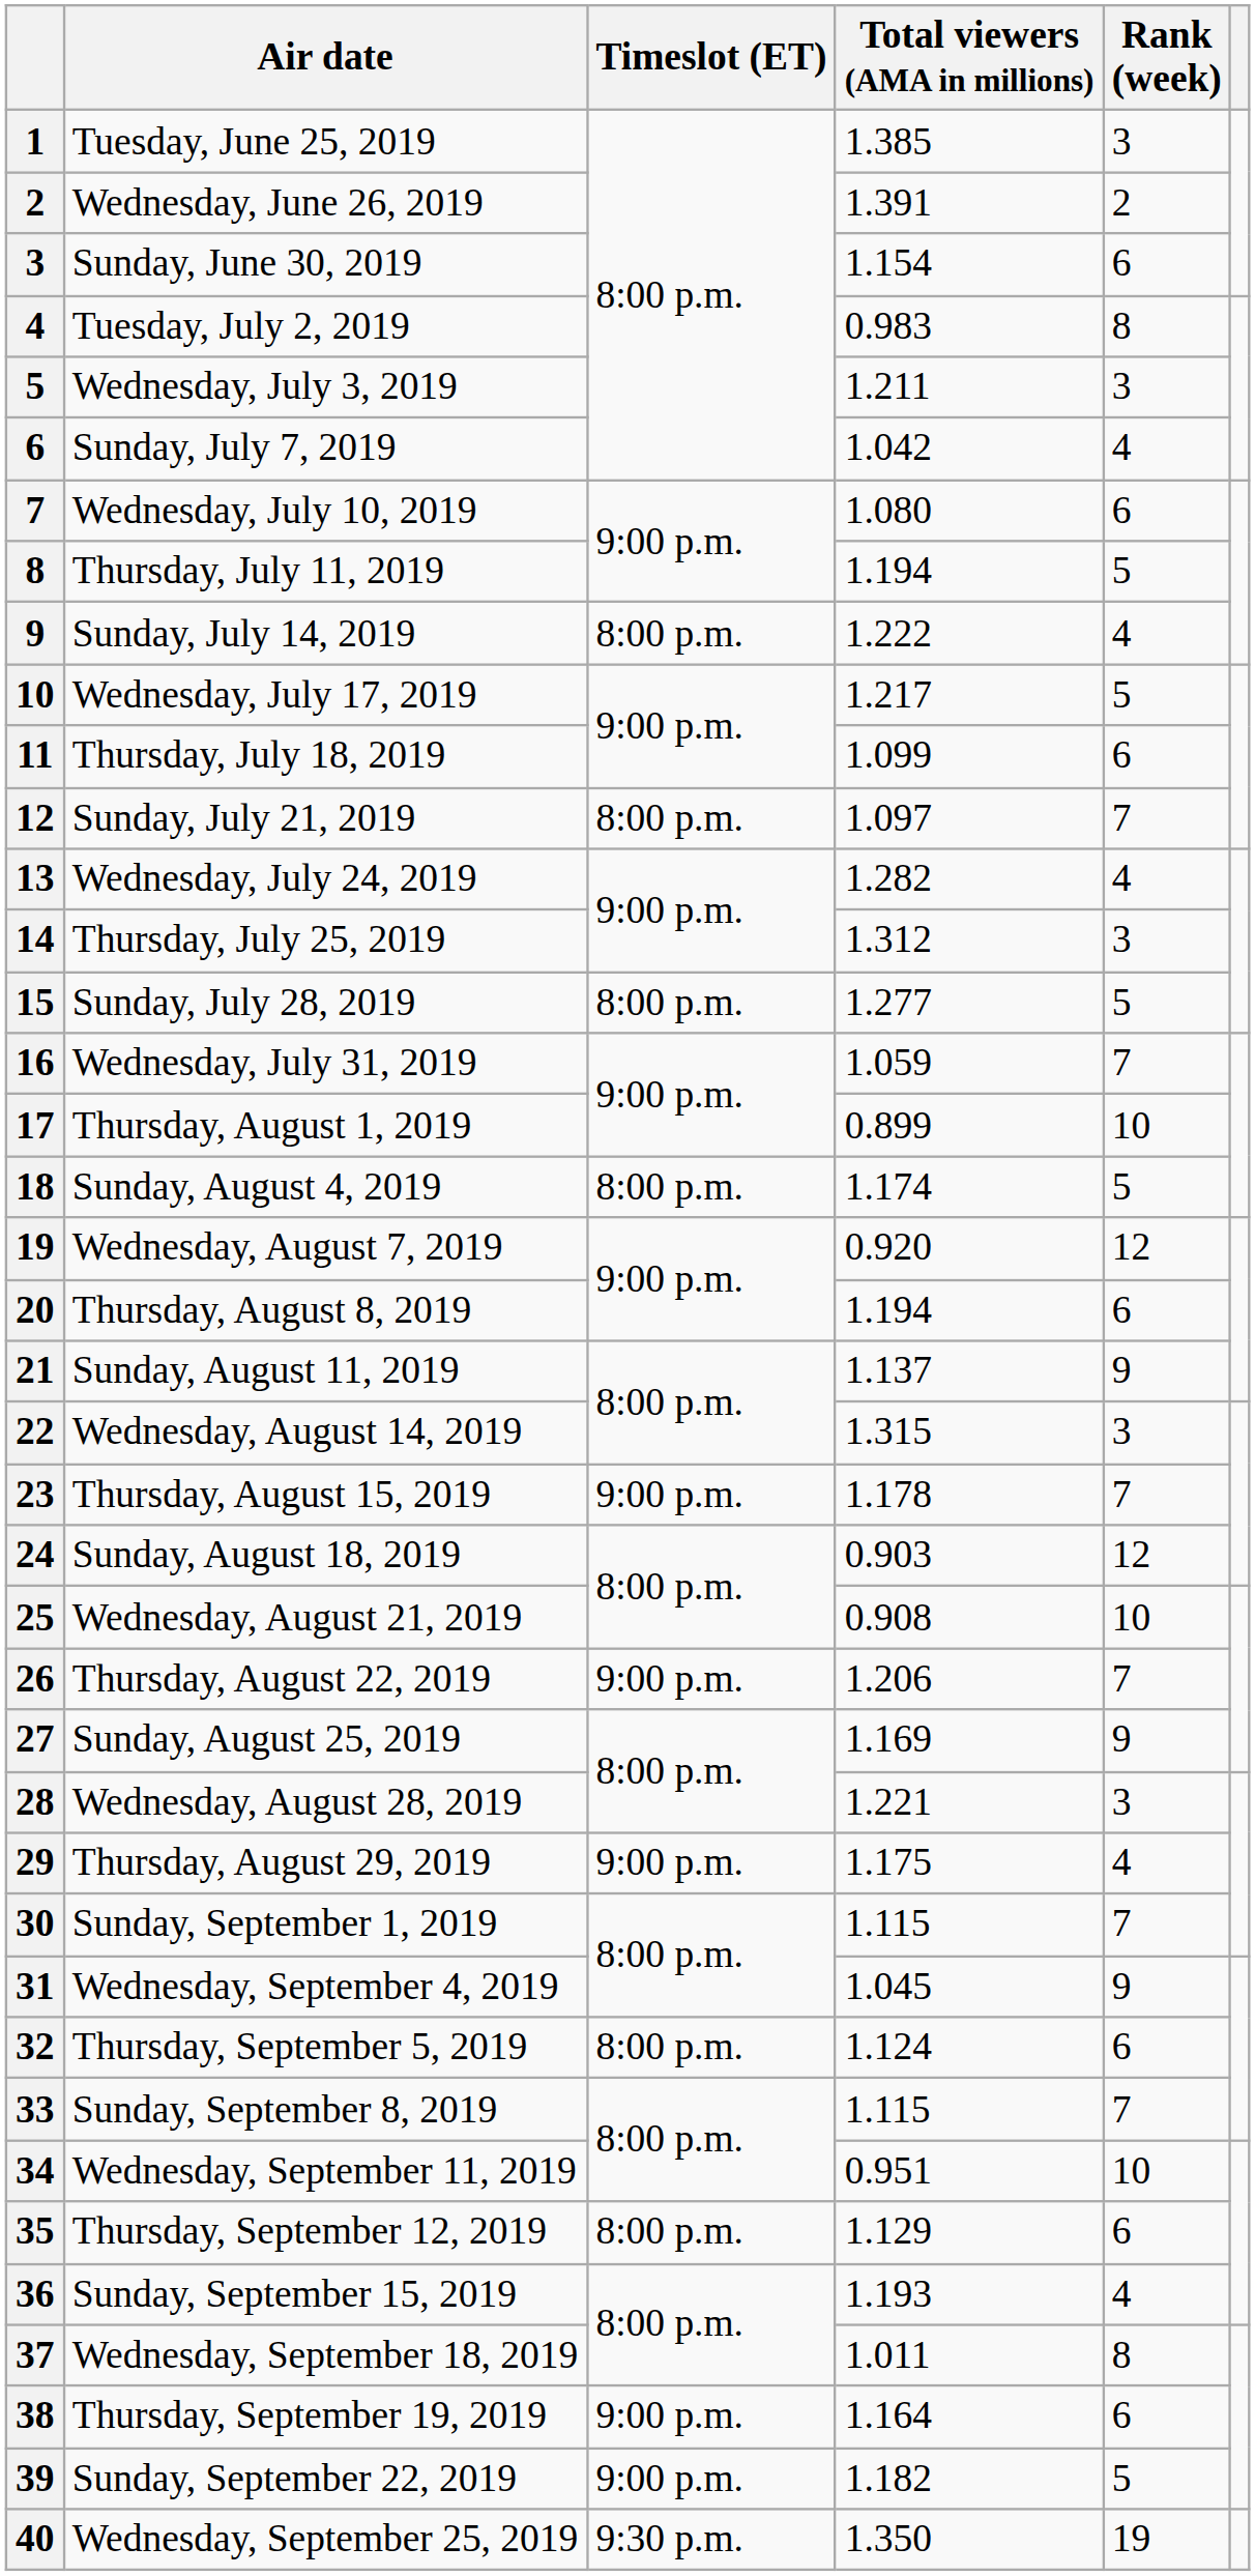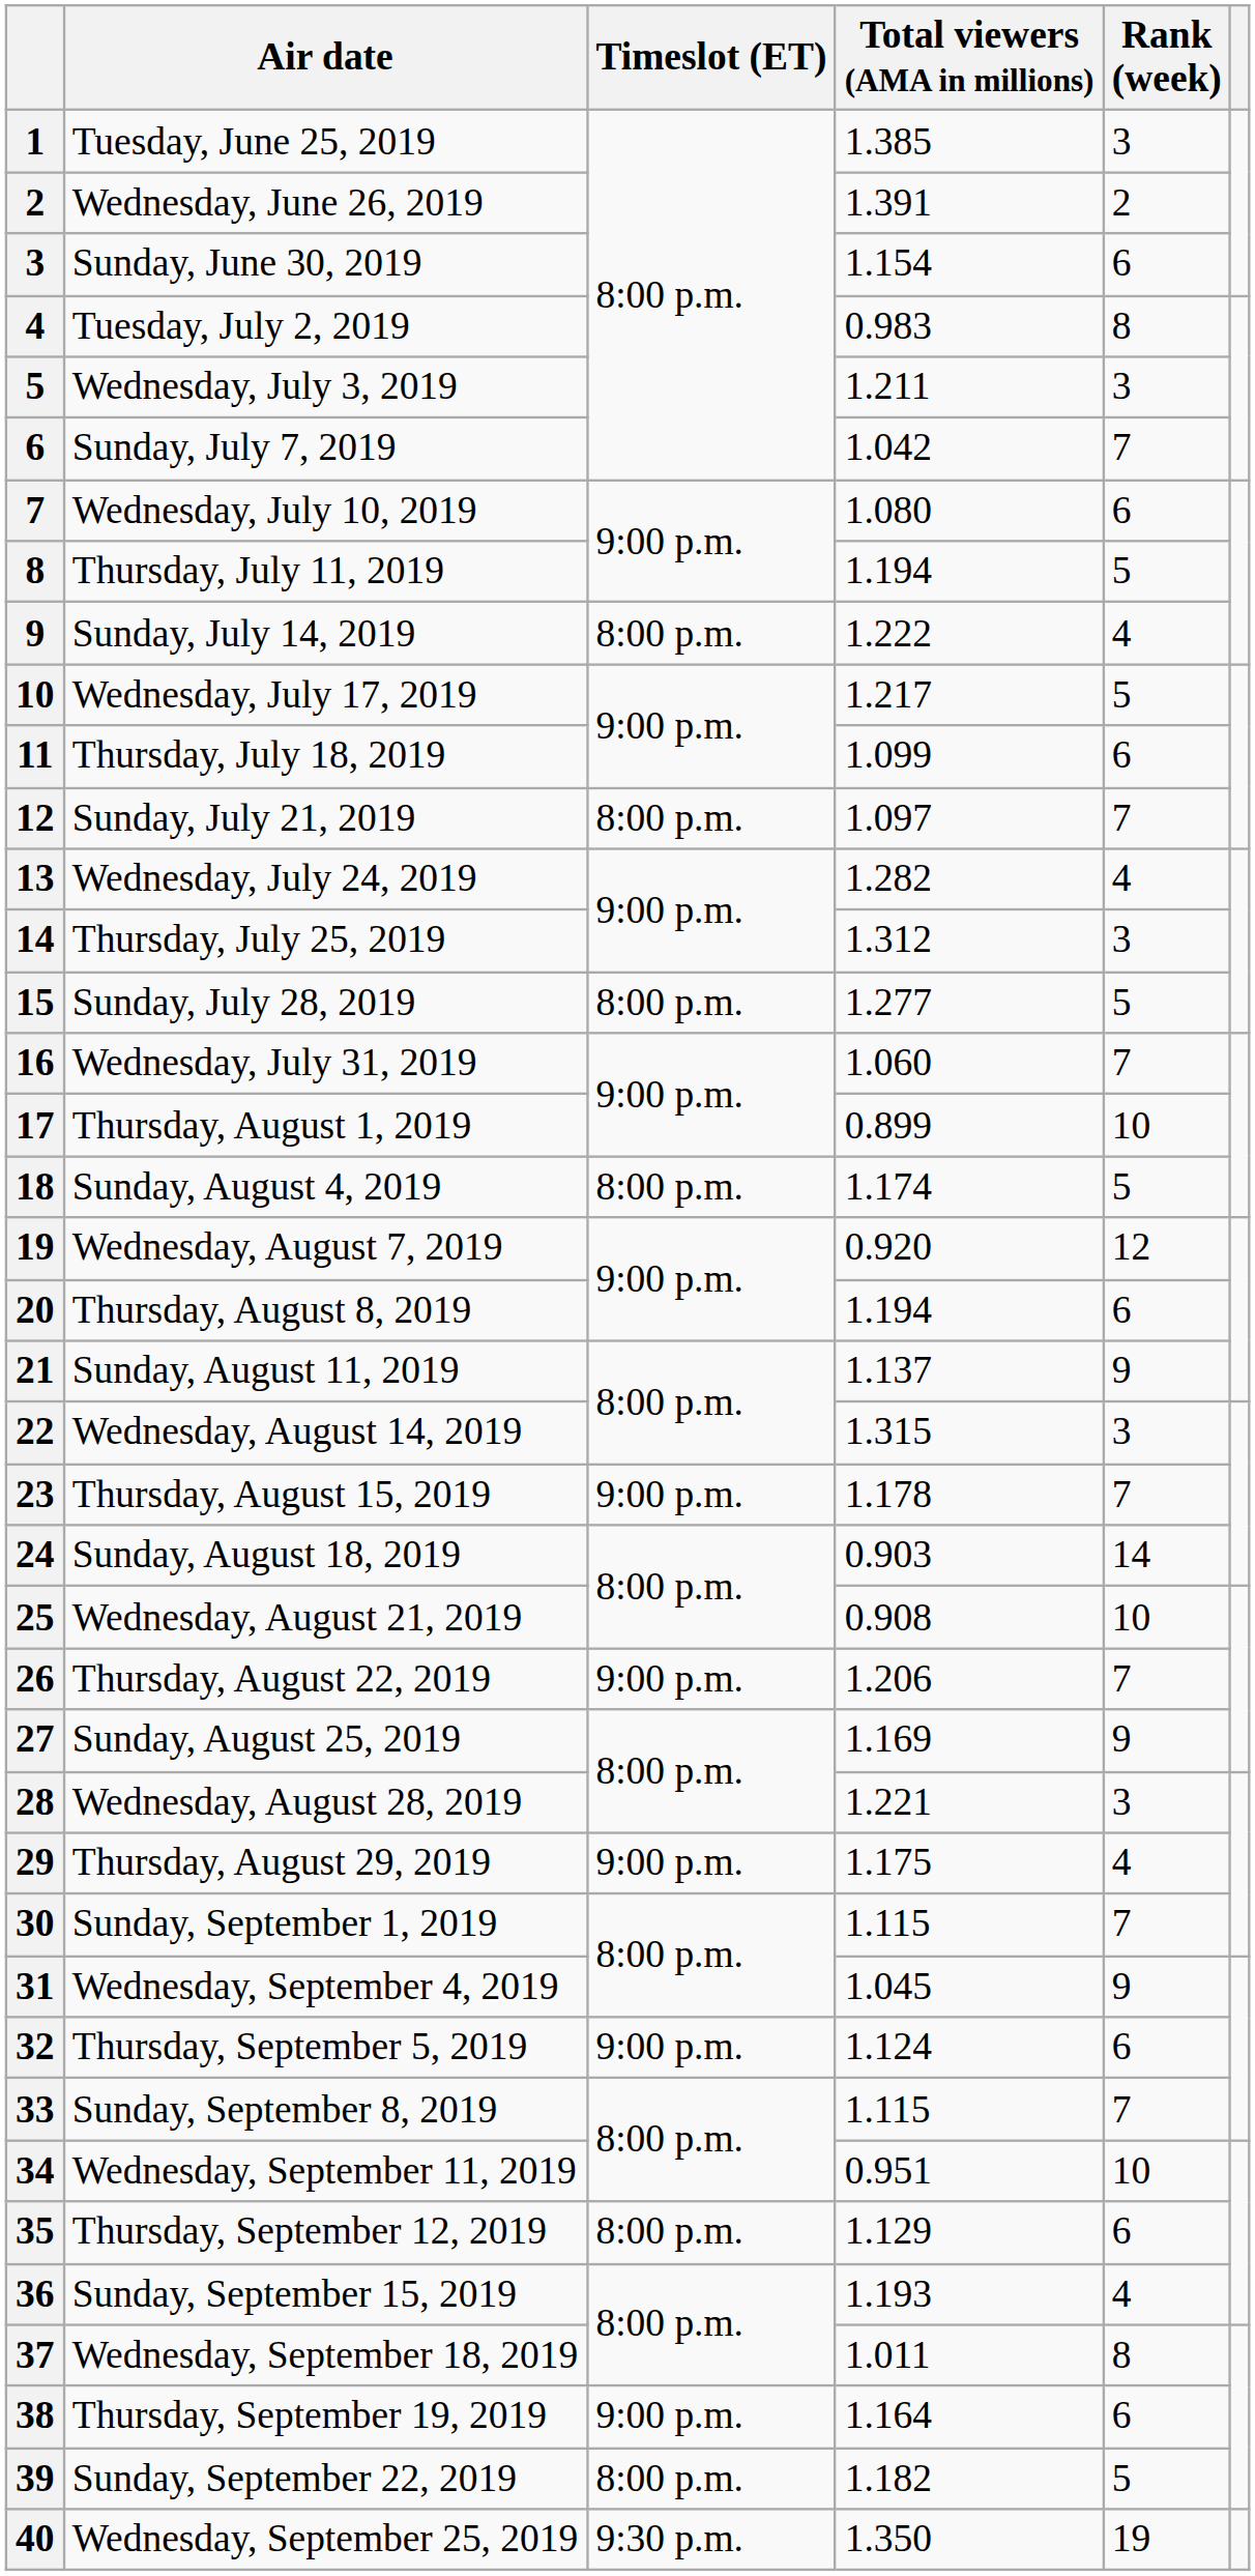Sunday, July 7, 2019 | Rank (week): 4 -> 7
Wednesday, July 31, 2019 | Total viewers (AMA in millions): 1.059 -> 1.060
Sunday, August 18, 2019 | Rank (week): 12 -> 14
Thursday, September 5, 2019 | Timeslot (ET): 8:00 p.m. -> 9:00 p.m.
Sunday, September 22, 2019 | Timeslot (ET): 9:00 p.m. -> 8:00 p.m.
